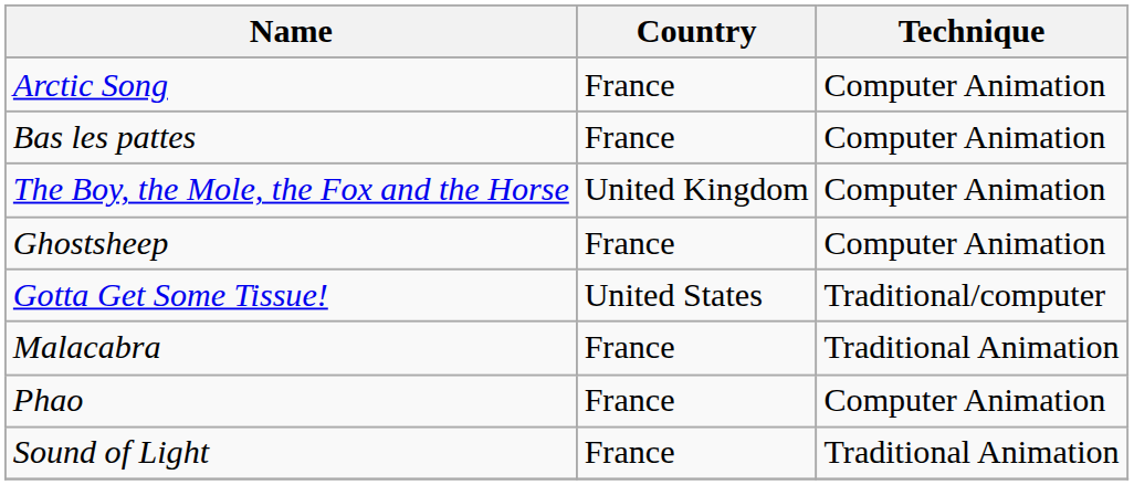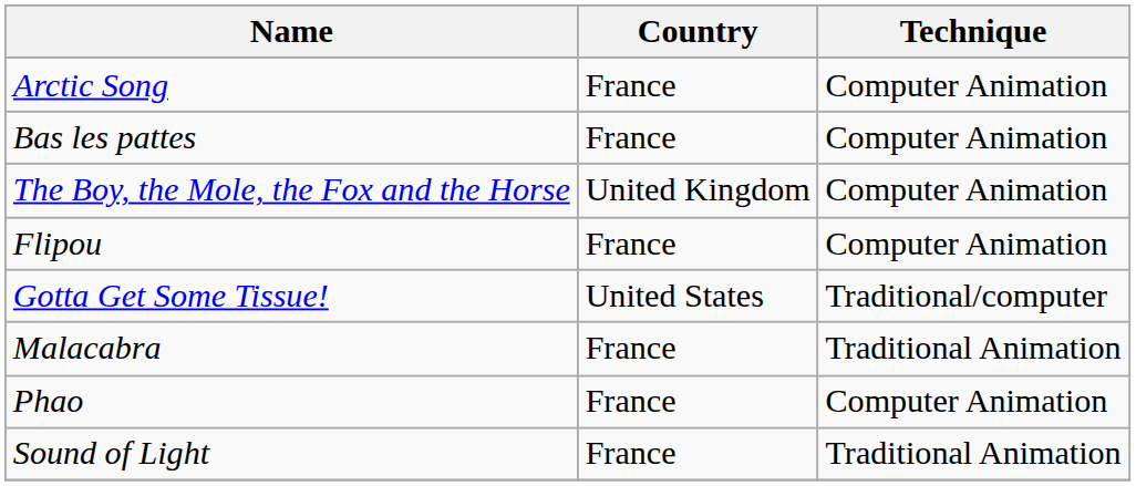+ row: Flipou | France | Computer Animation
- row: Ghostsheep | France | Computer Animation
